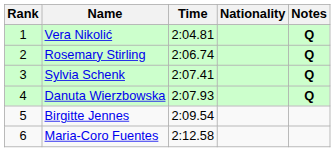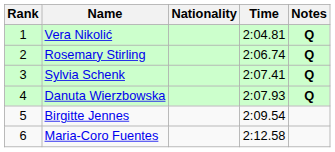columns swapped: Nationality <-> Time
